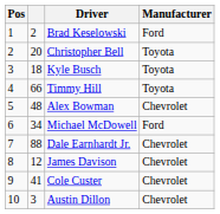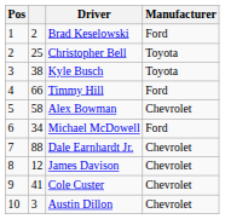Christopher Bell | column 2: 20 -> 25
Kyle Busch | column 2: 18 -> 38
Timmy Hill | Manufacturer: Toyota -> Ford
Alex Bowman | column 2: 48 -> 58
